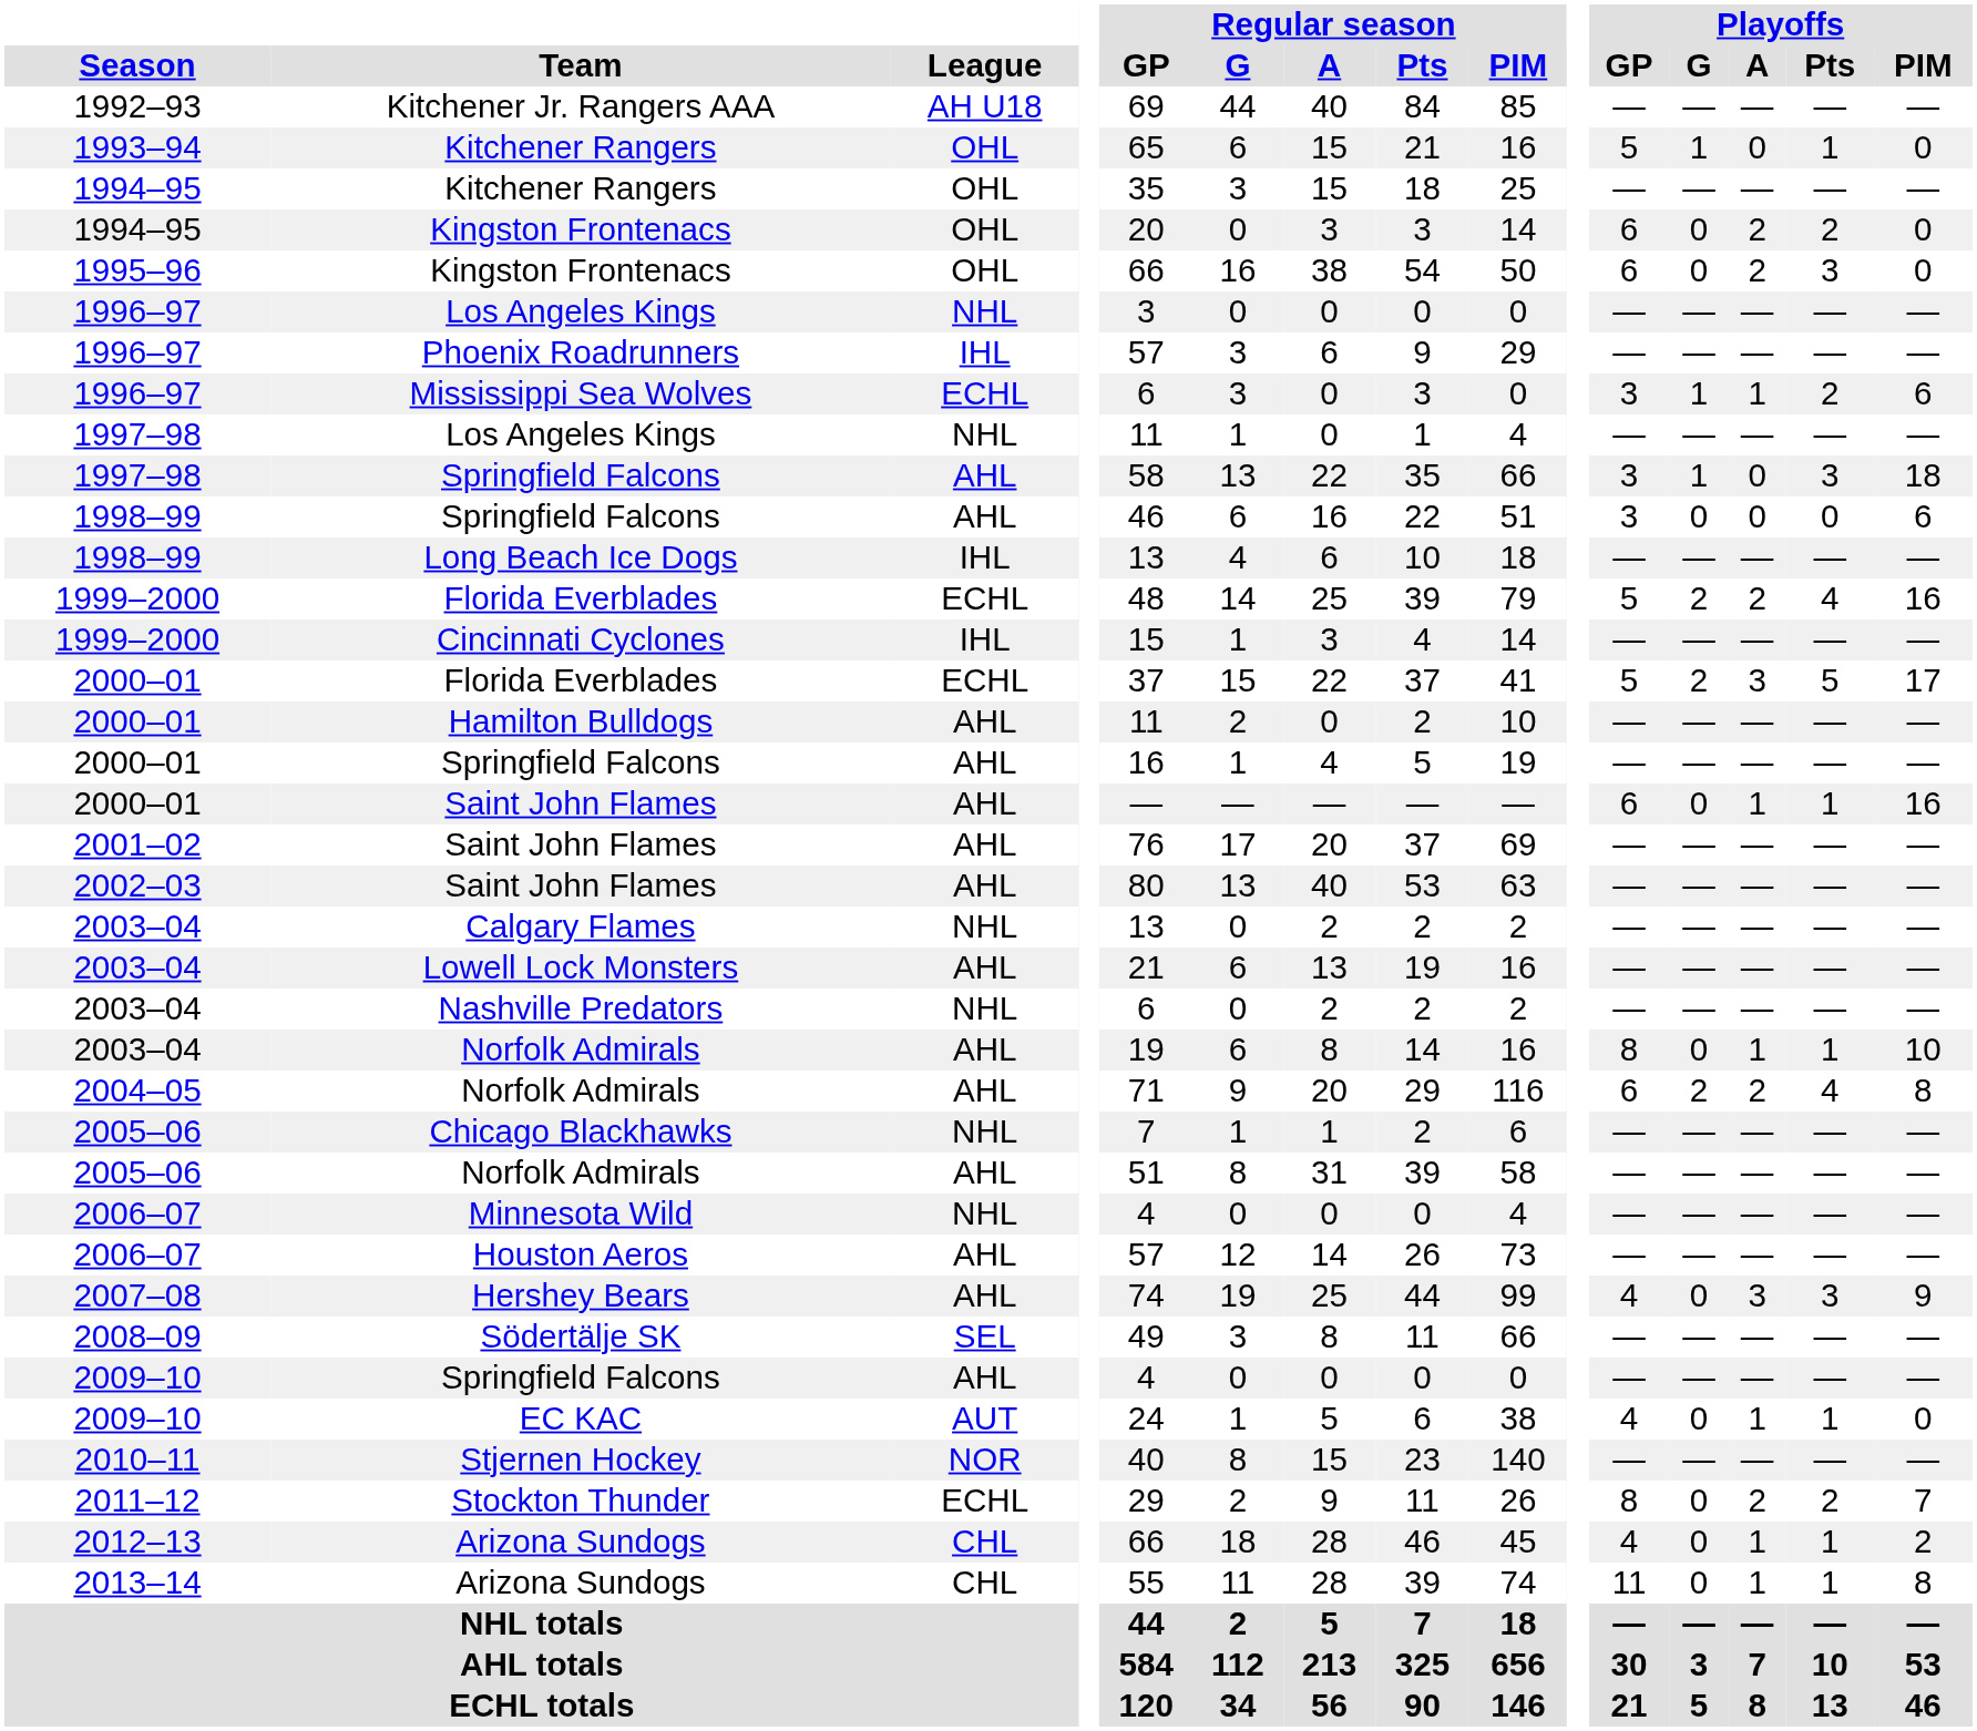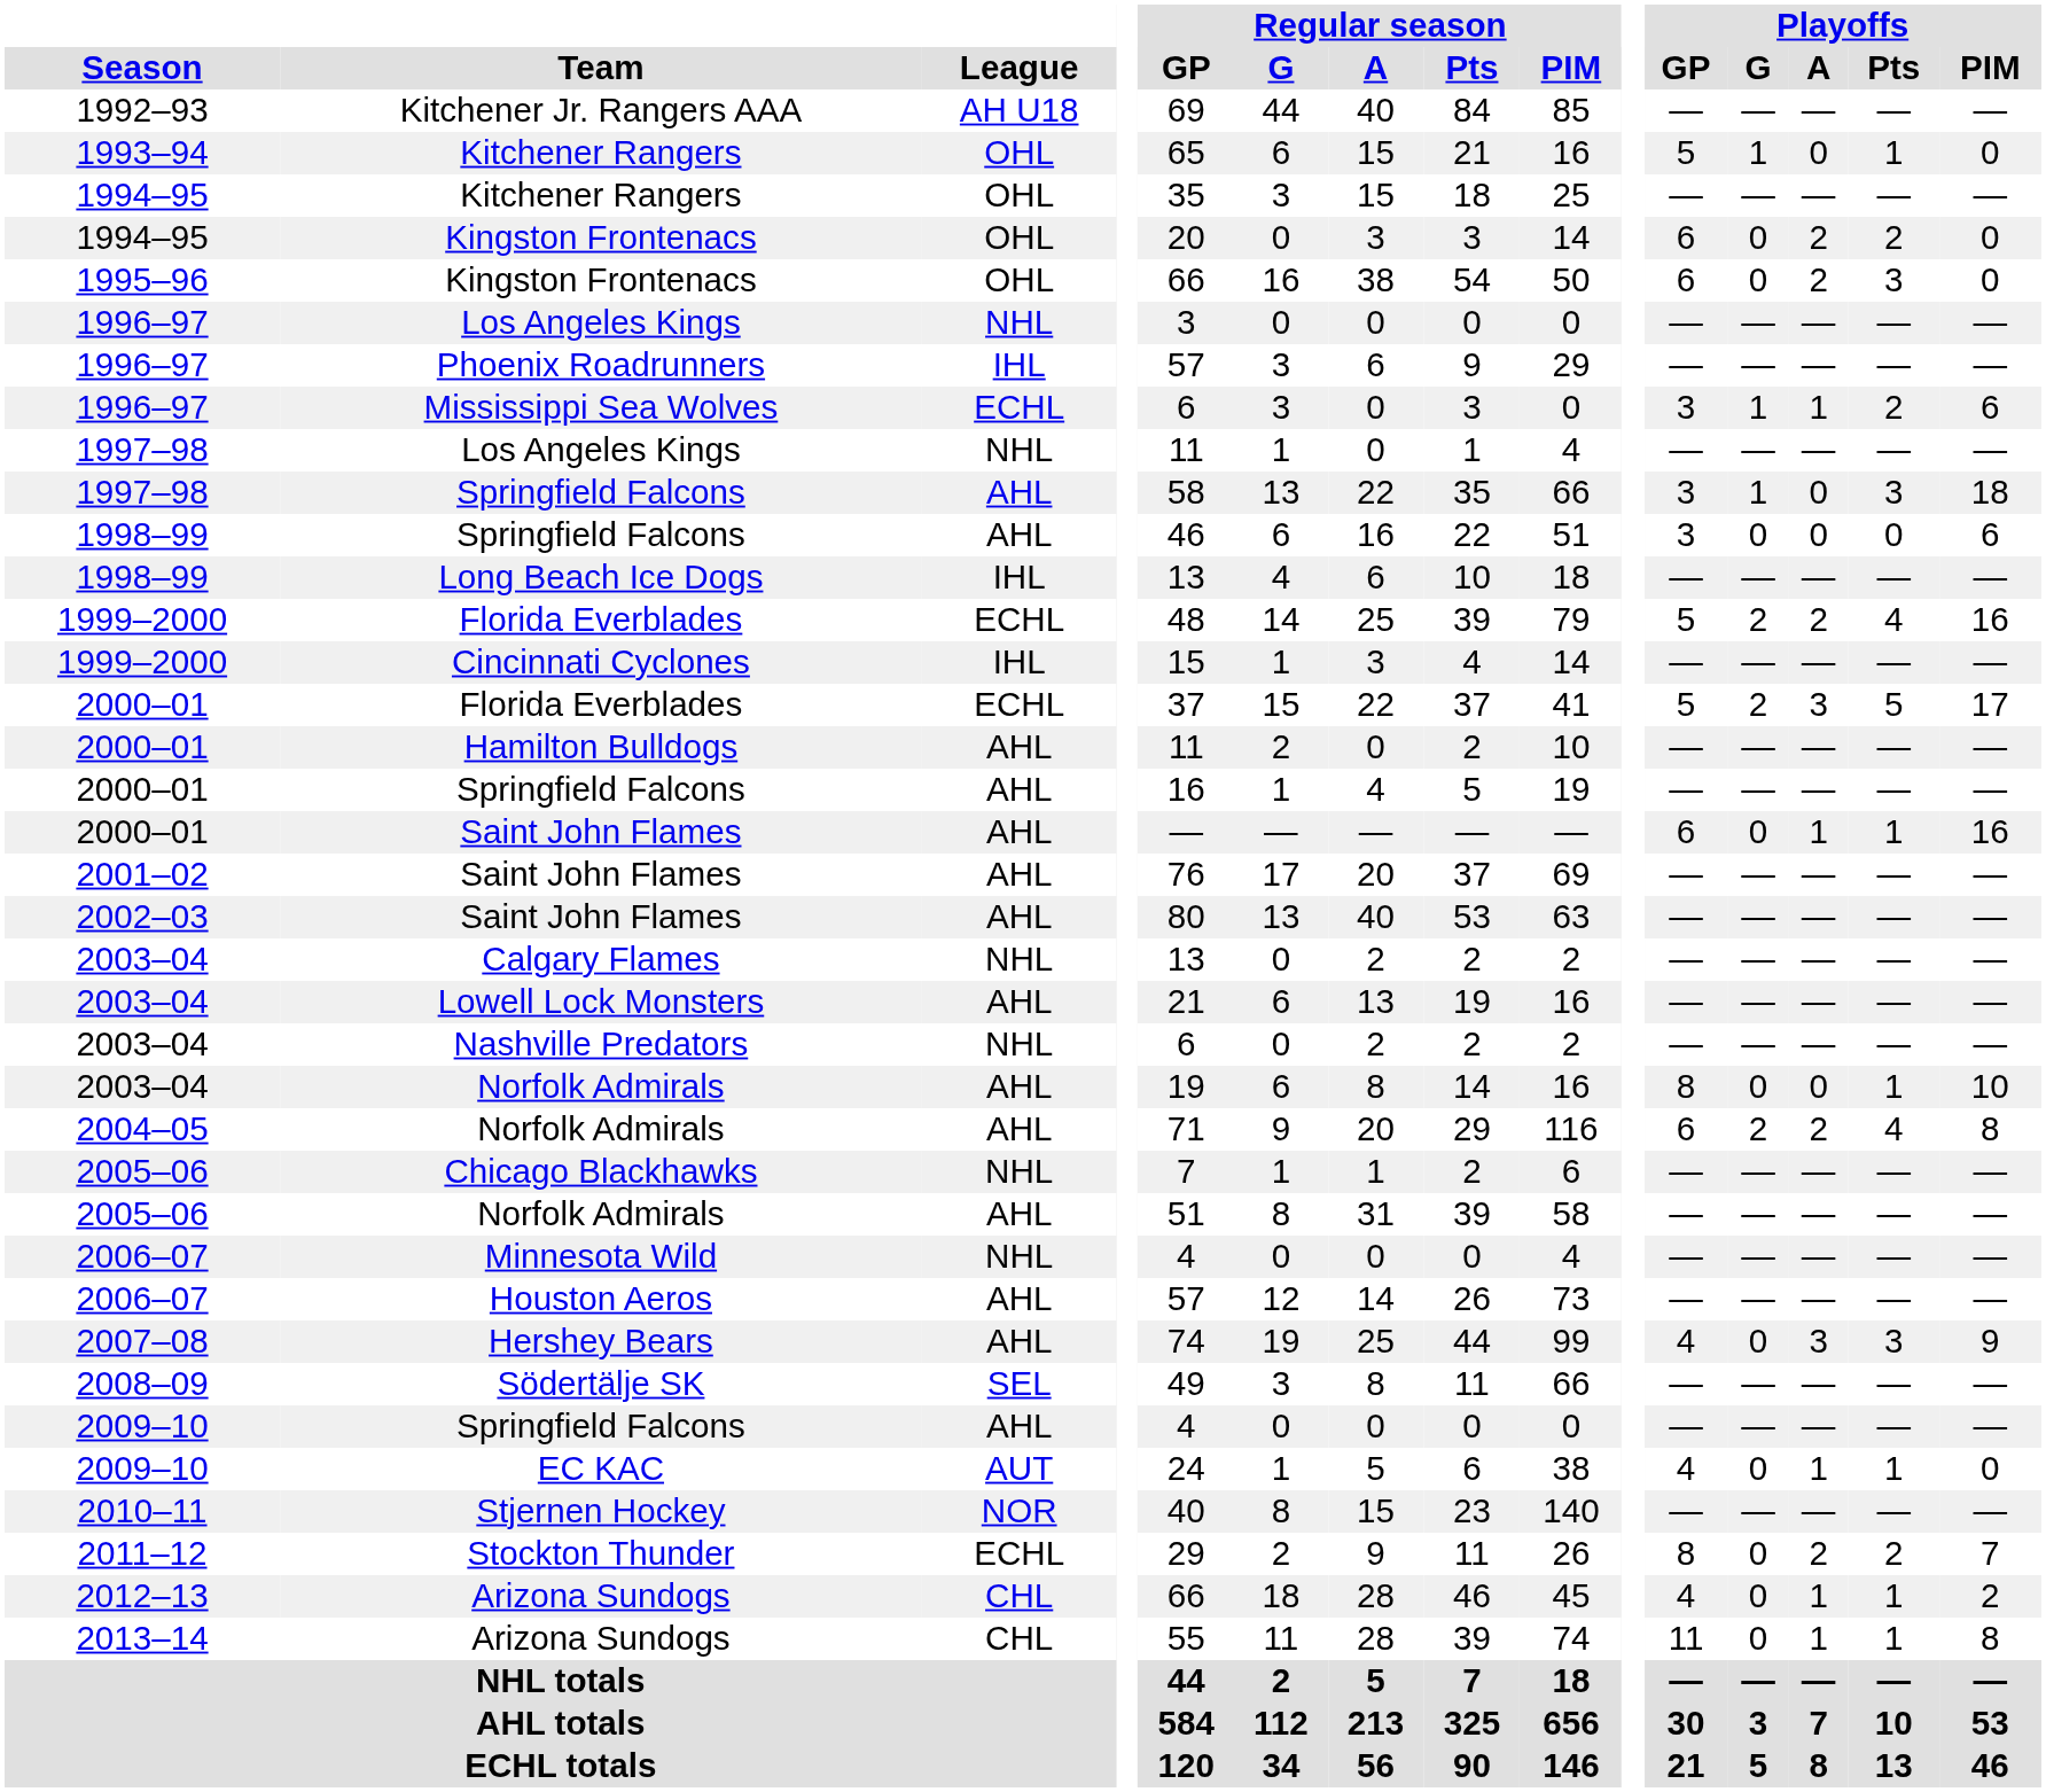2003–04 / Norfolk Admirals | Playoffs / A: 1 -> 0
